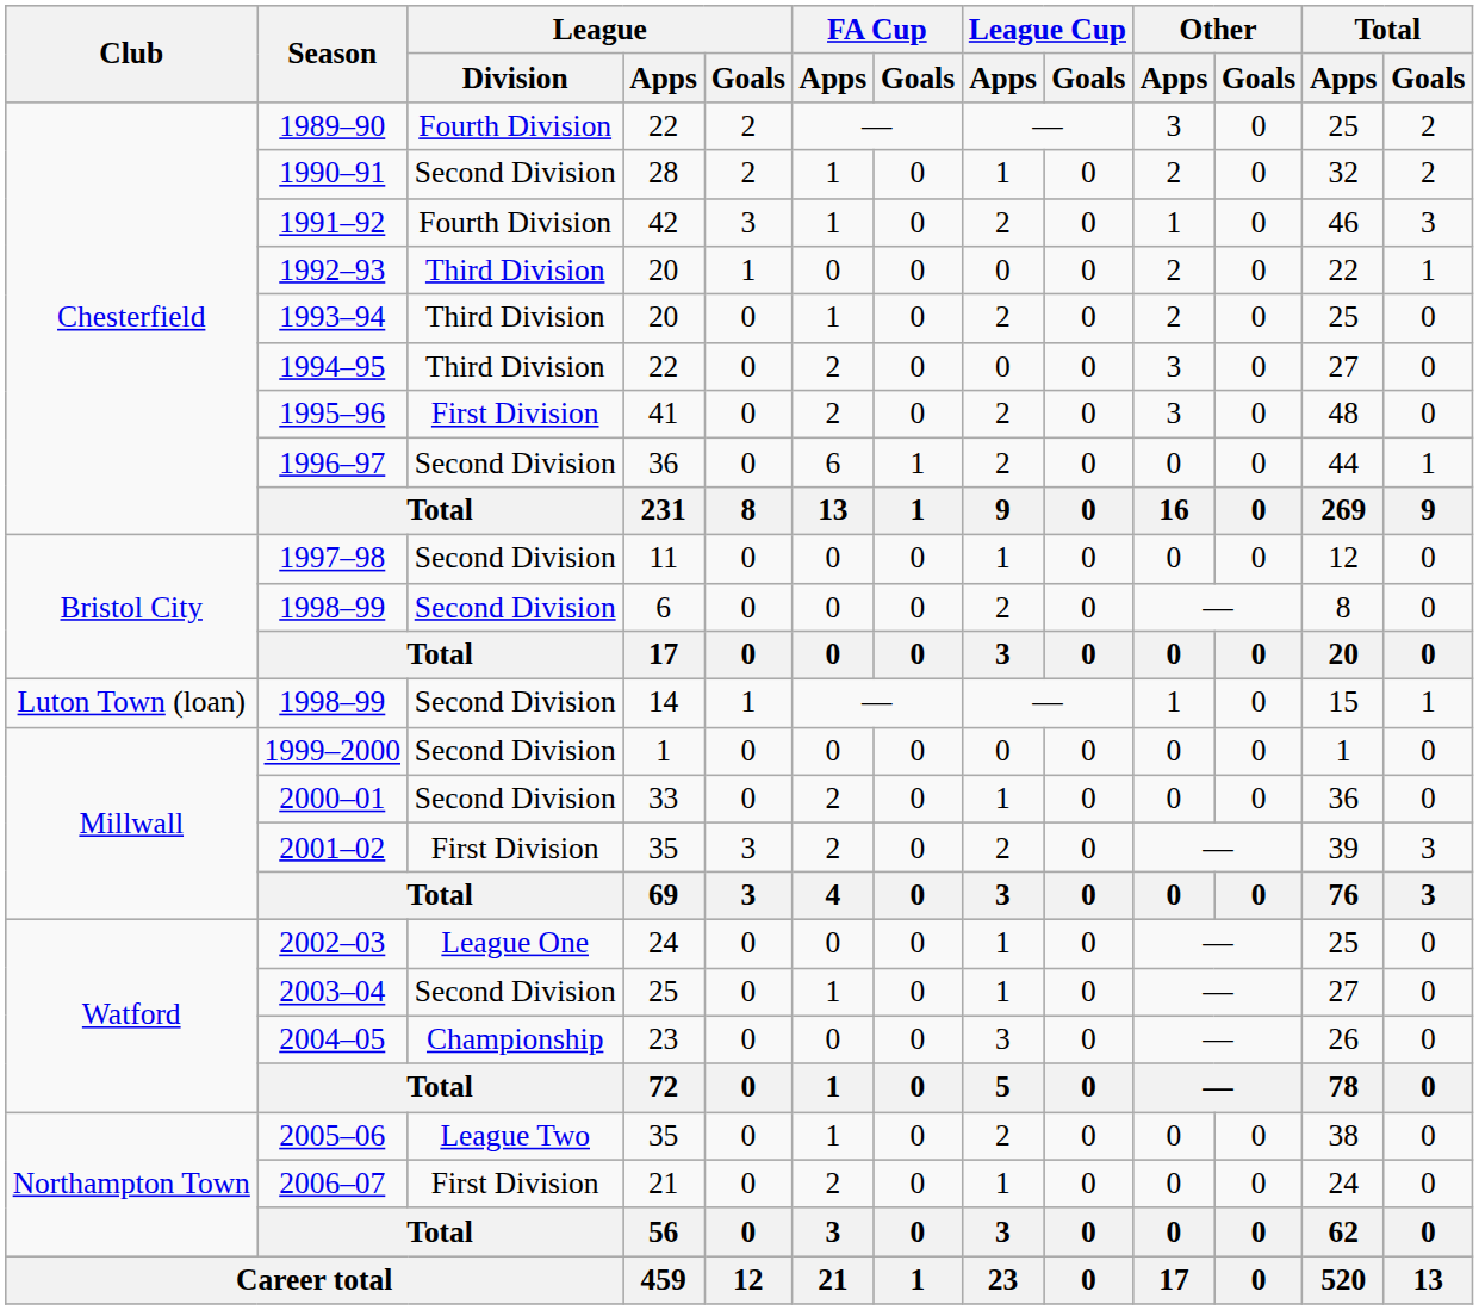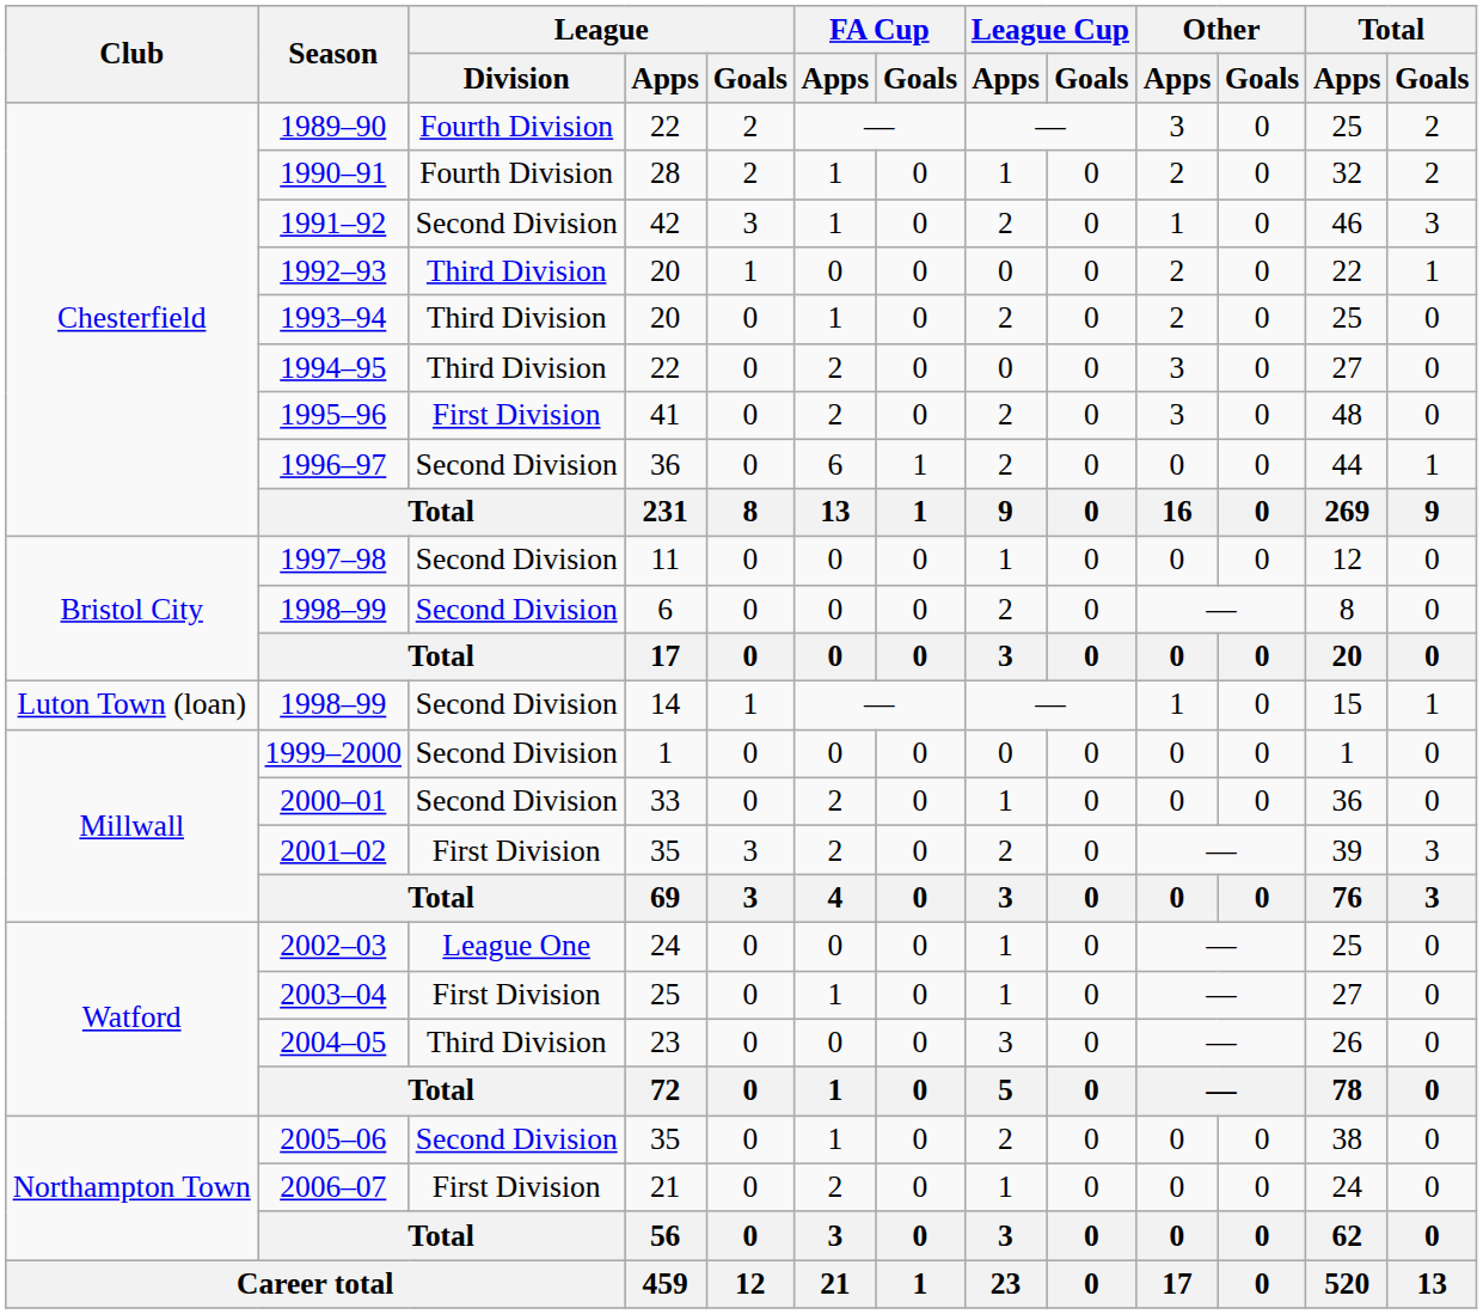1990–91 | League / Division: Second Division -> Fourth Division
1991–92 | League / Division: Fourth Division -> Second Division
2003–04 | League / Division: Second Division -> First Division
2004–05 | League / Division: Championship -> Third Division
2005–06 | League / Division: League Two -> Second Division
